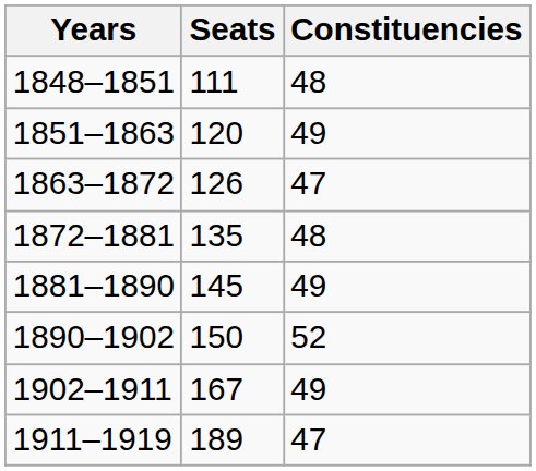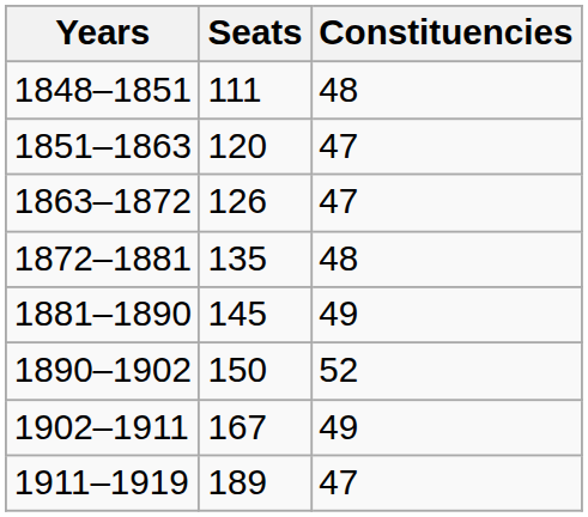1851–1863 | Constituencies: 49 -> 47
